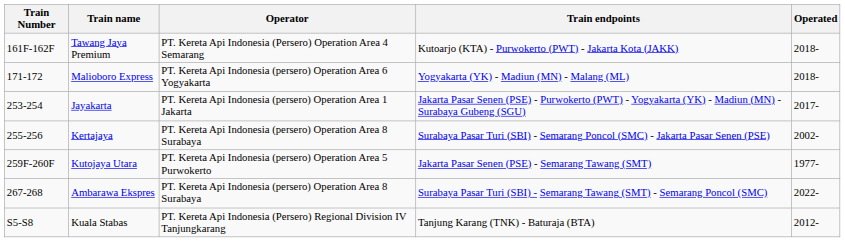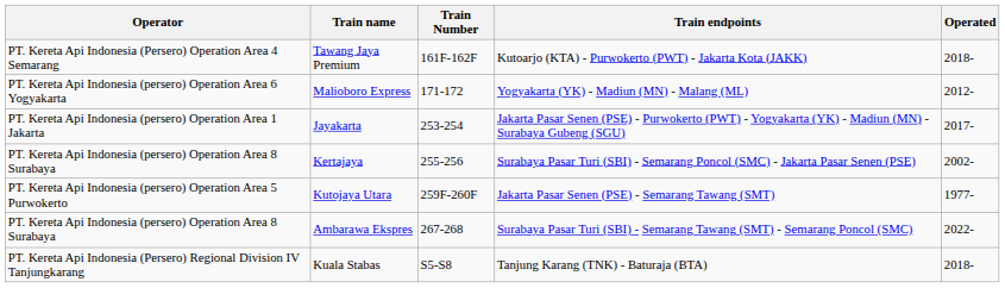columns swapped: Train Number <-> Operator
Malioboro Express | Operated: 2018- -> 2012-
Kuala Stabas | Operated: 2012- -> 2018-
